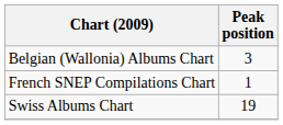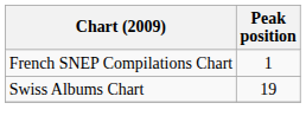- row: Belgian (Wallonia) Albums Chart | 3
